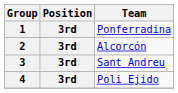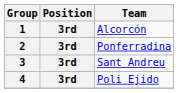1 | Team: Ponferradina -> Alcorcón
2 | Team: Alcorcón -> Ponferradina
